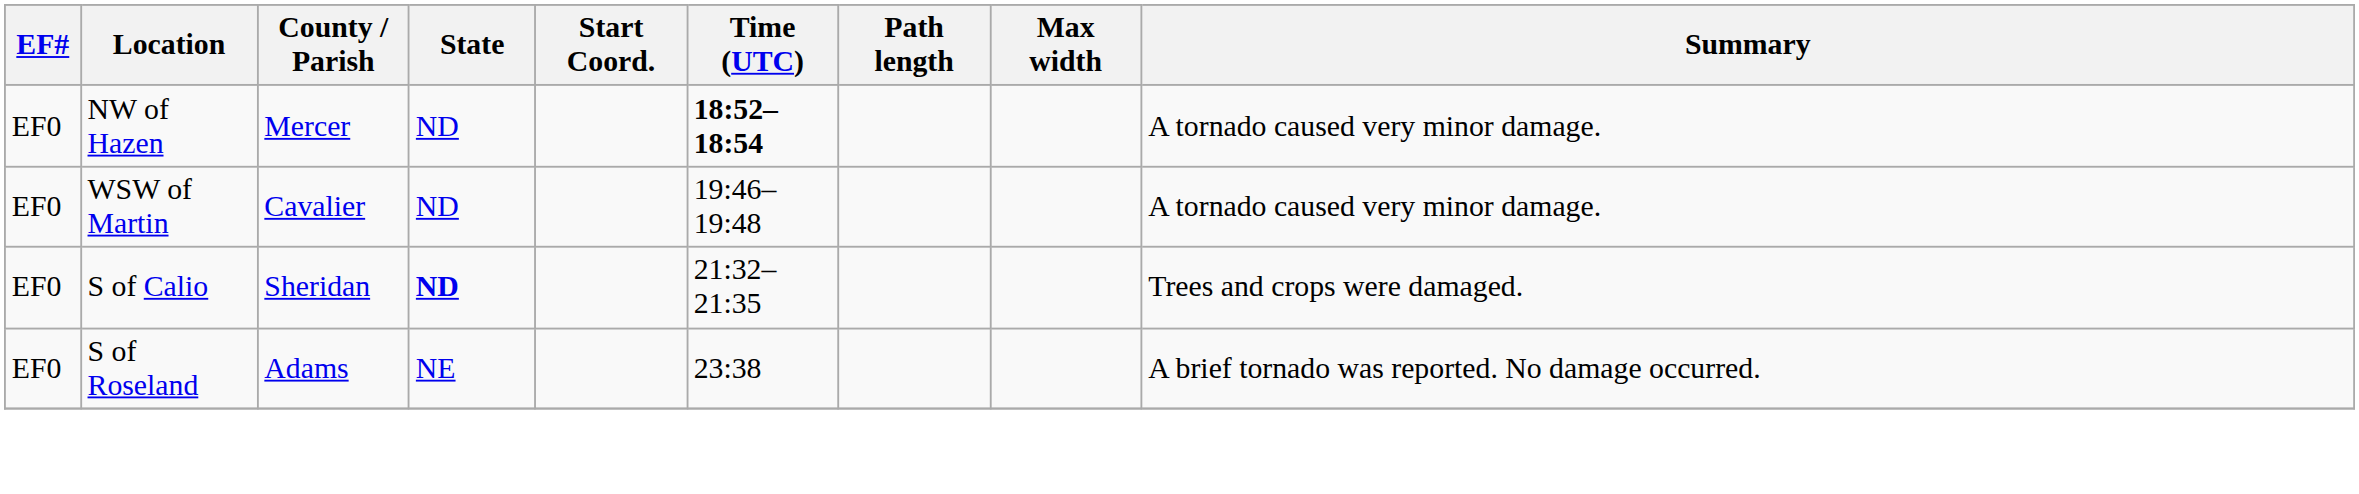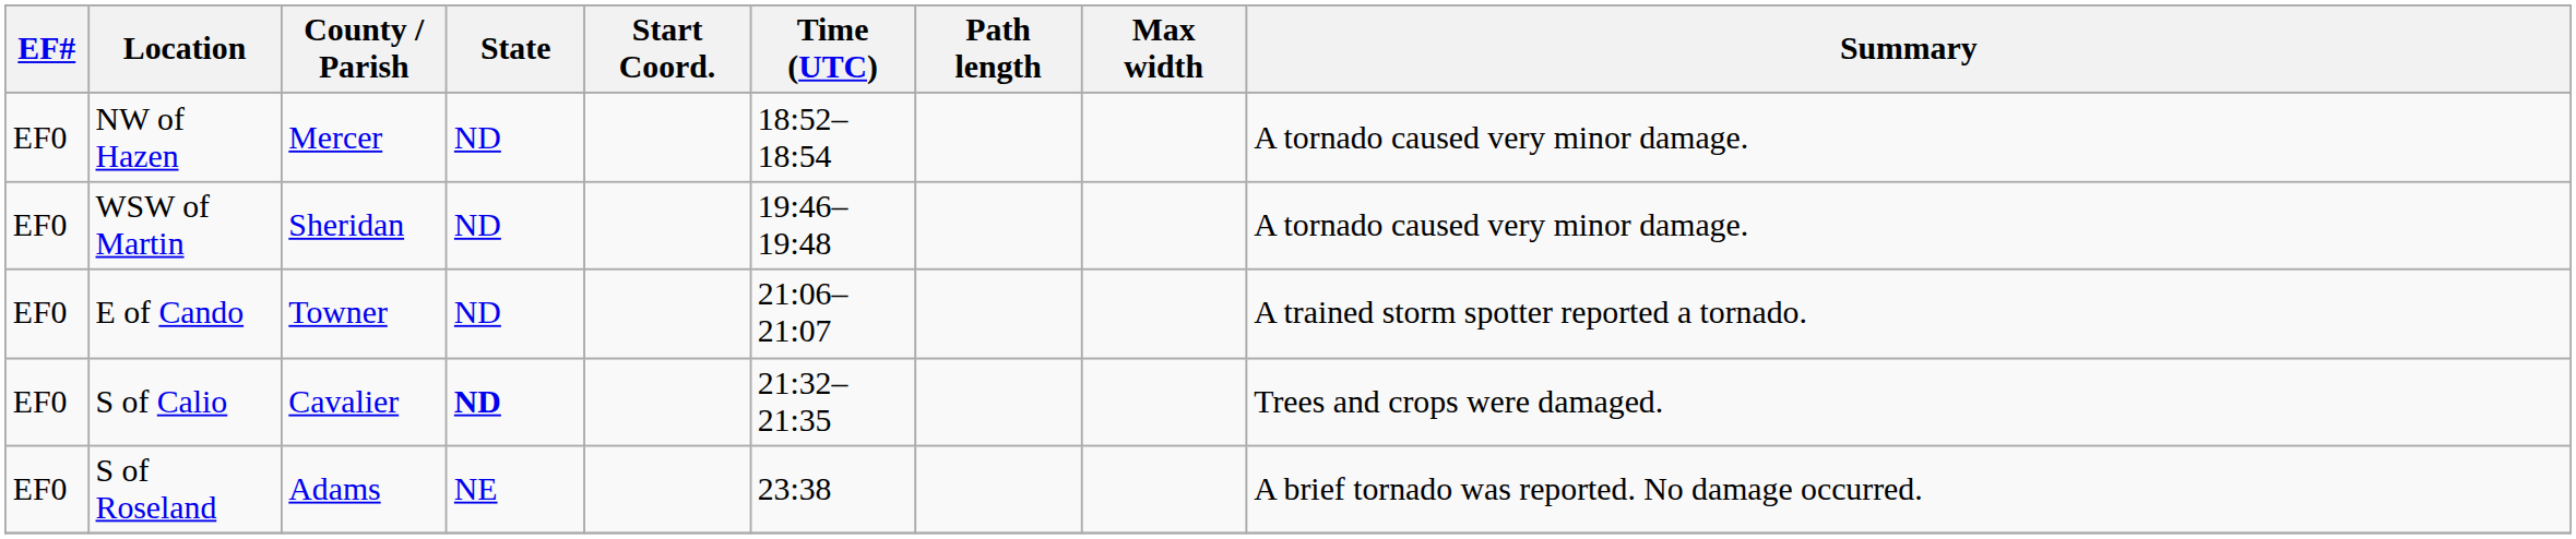NW of Hazen | Time (UTC): bold -> normal
WSW of Martin | County / Parish: Cavalier -> Sheridan
+ row: EF0 | E of Cando | Towner | ND | 21:06–21:07 | A trained storm spotter reported a tornado.
S of Calio | County / Parish: Sheridan -> Cavalier
